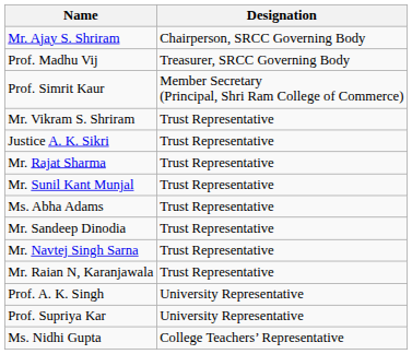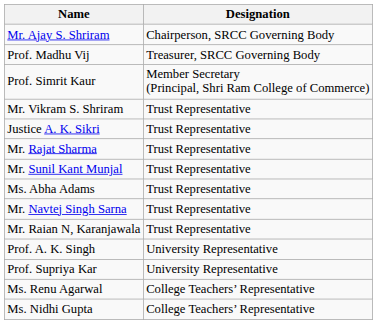- row: Mr. Sandeep Dinodia | Trust Representative
+ row: Ms. Renu Agarwal | College Teachers’ Representative
